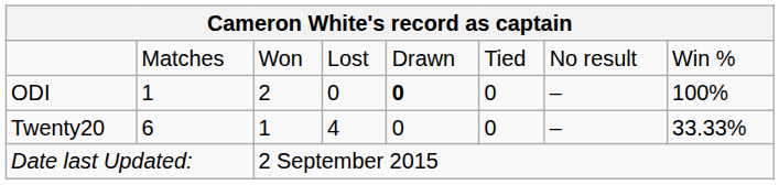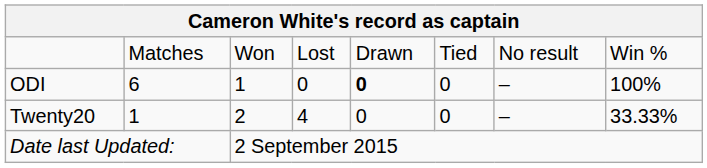ODI | column 2: 1 -> 6
ODI | column 3: 2 -> 1
Twenty20 | column 2: 6 -> 1
Twenty20 | column 3: 1 -> 2
